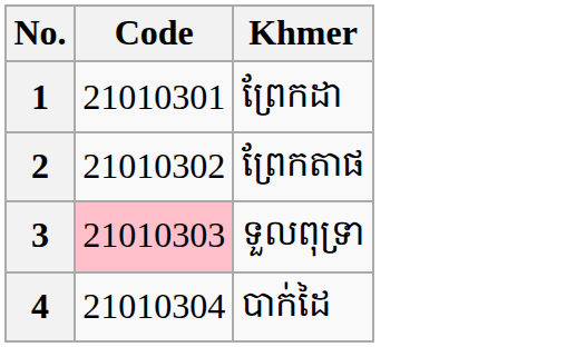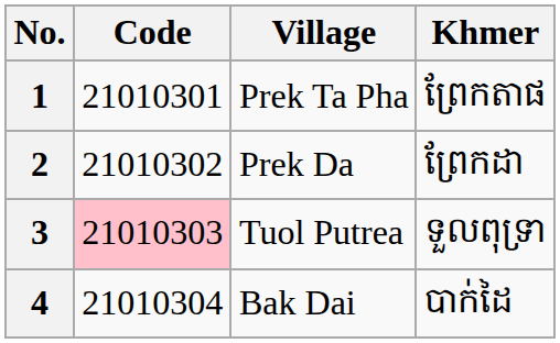+ column: Village | Prek Ta Pha | Prek Da | Tuol Putrea | Bak Dai
1 | Khmer: ព្រែកដា -> ព្រែកតាផ
2 | Khmer: ព្រែកតាផ -> ព្រែកដា
